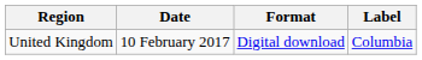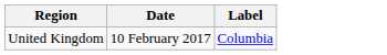- column: Format | Digital download
